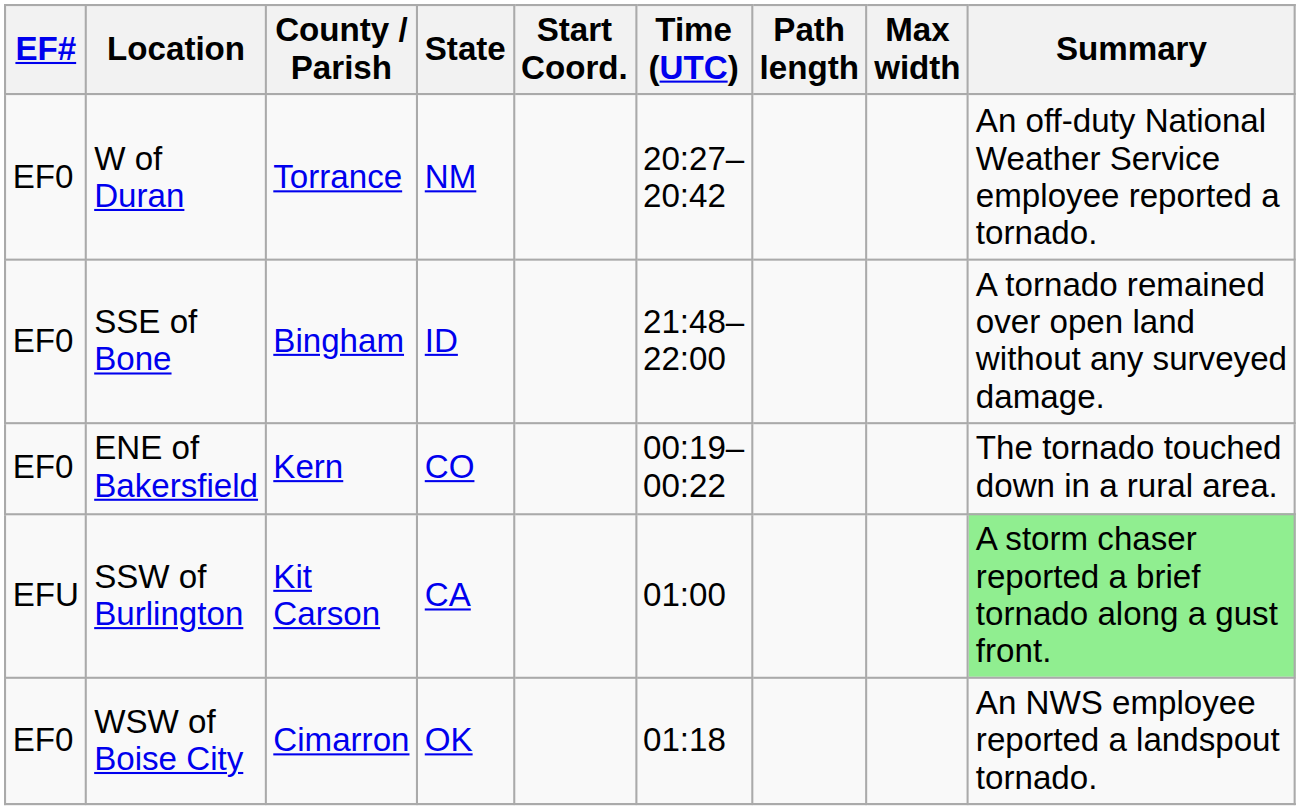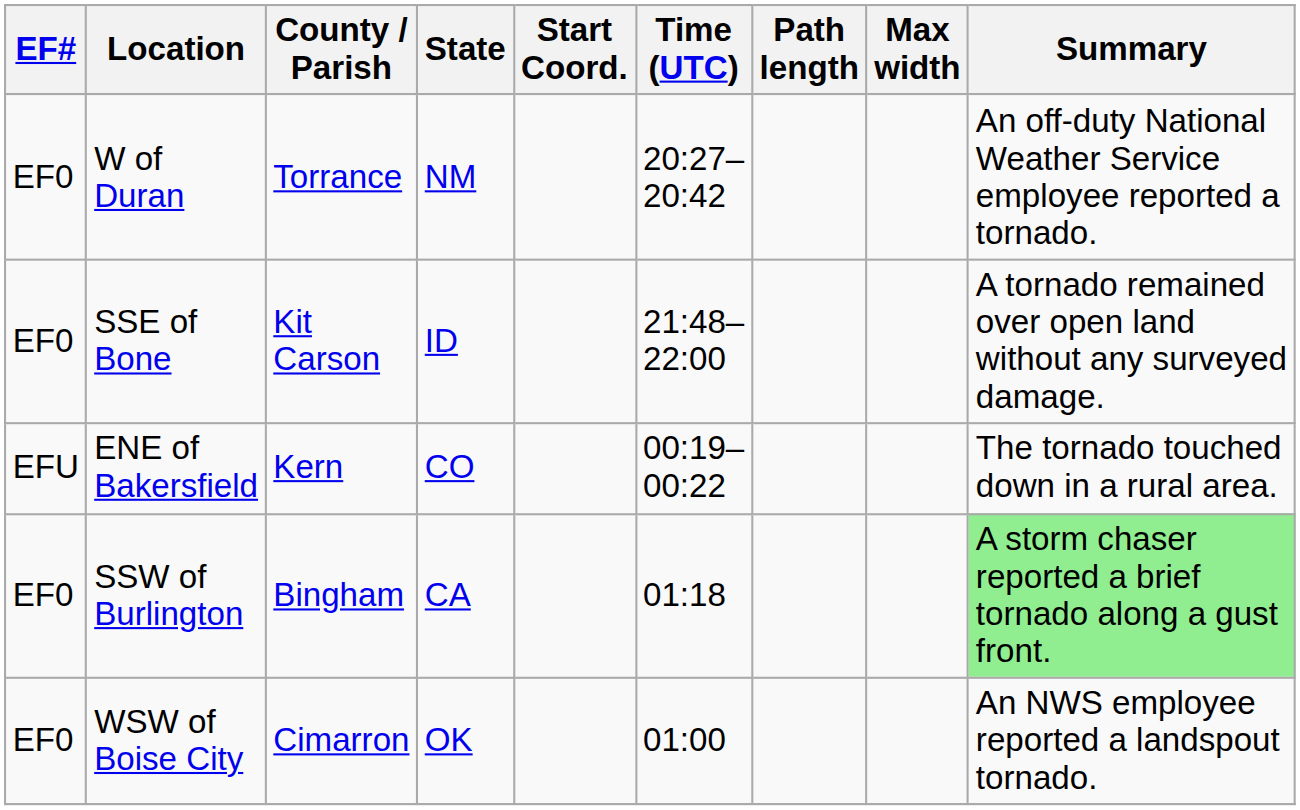SSE of Bone | County / Parish: Bingham -> Kit Carson
ENE of Bakersfield | EF#: EF0 -> EFU
SSW of Burlington | EF#: EFU -> EF0
SSW of Burlington | County / Parish: Kit Carson -> Bingham
SSW of Burlington | Time (UTC): 01:00 -> 01:18
WSW of Boise City | Time (UTC): 01:18 -> 01:00
